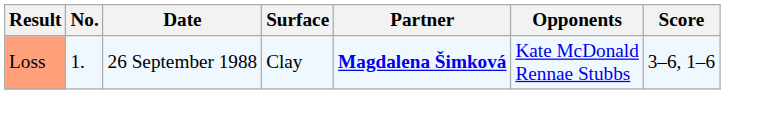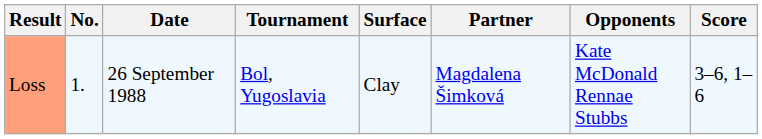+ column: Tournament | Bol, Yugoslavia
Loss | Partner: bold -> normal
